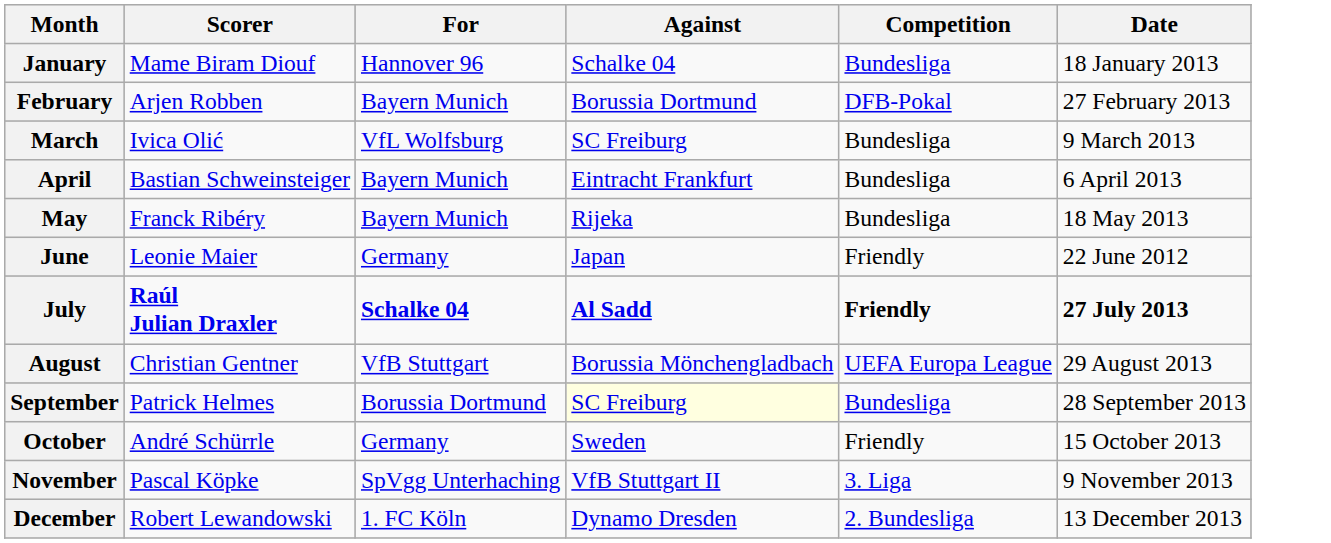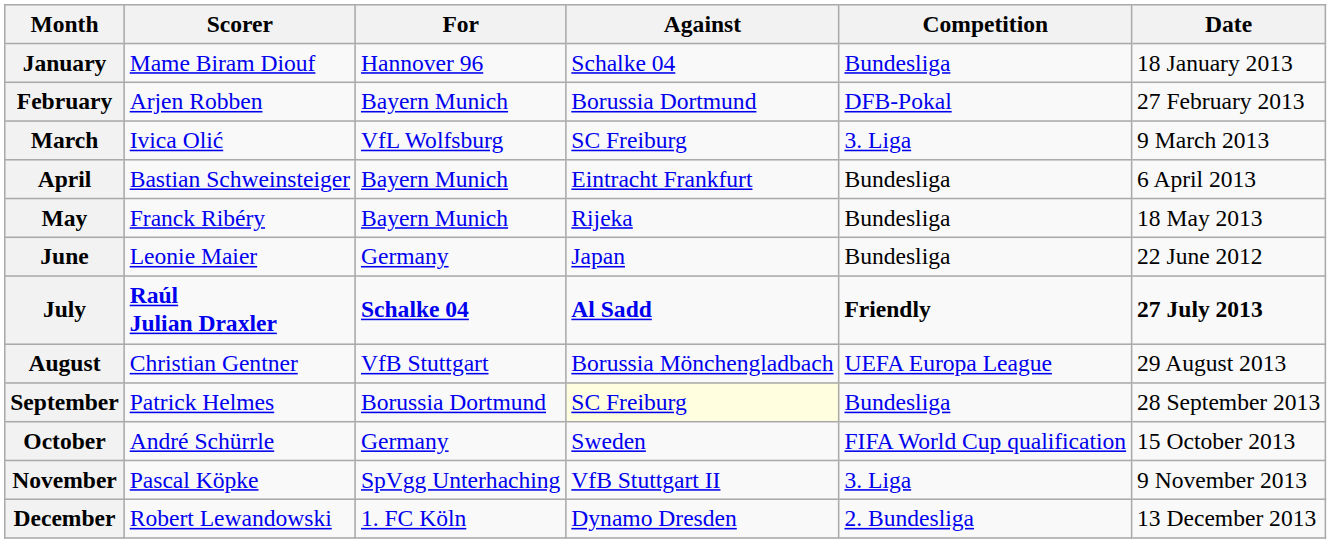March | Competition: Bundesliga -> 3. Liga
June | Competition: Friendly -> Bundesliga
October | Competition: Friendly -> FIFA World Cup qualification
